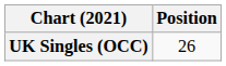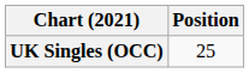UK Singles (OCC) | Position: 26 -> 25
